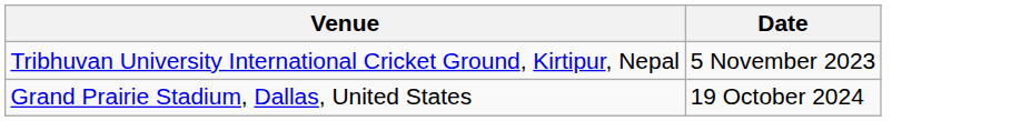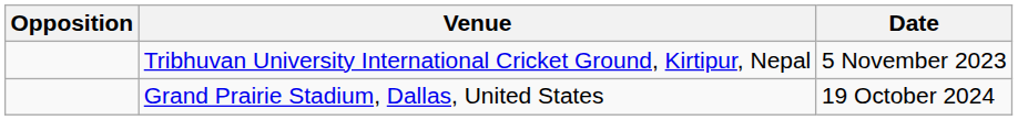+ column: Opposition
